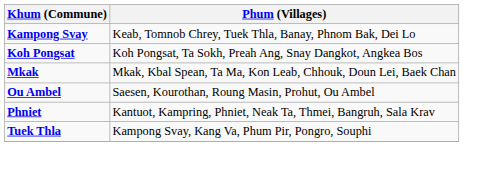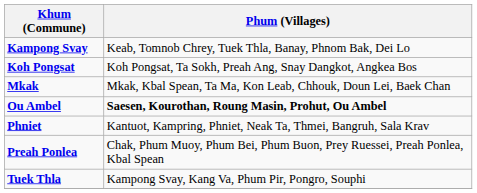Ou Ambel | Phum (Villages): normal -> bold
+ row: Preah Ponlea | Chak, Phum Muoy, Phum Bei, Phum Buon, Prey Ruessei, Preah Ponlea, Kbal Spean
